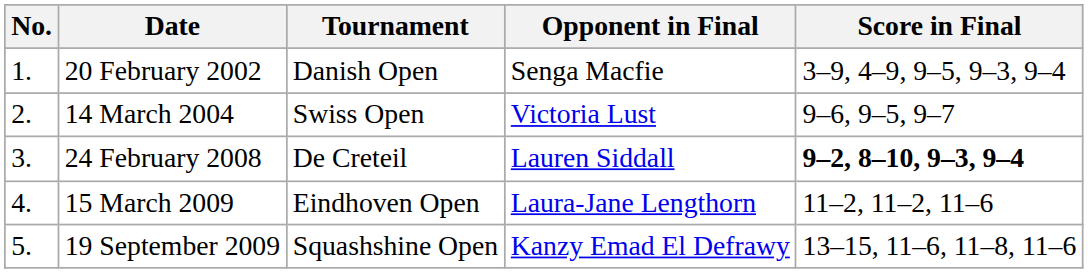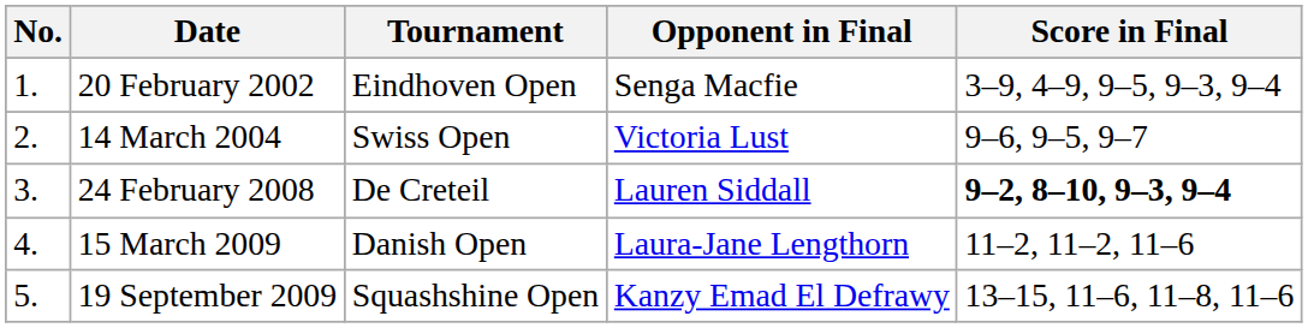20 February 2002 | Tournament: Danish Open -> Eindhoven Open
15 March 2009 | Tournament: Eindhoven Open -> Danish Open
